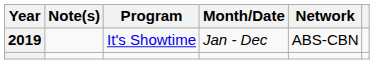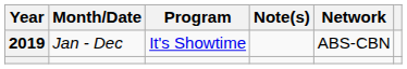columns swapped: Month/Date <-> Note(s)
